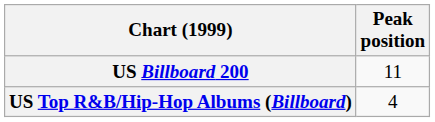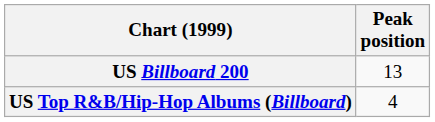US Billboard 200 | Peak position: 11 -> 13
